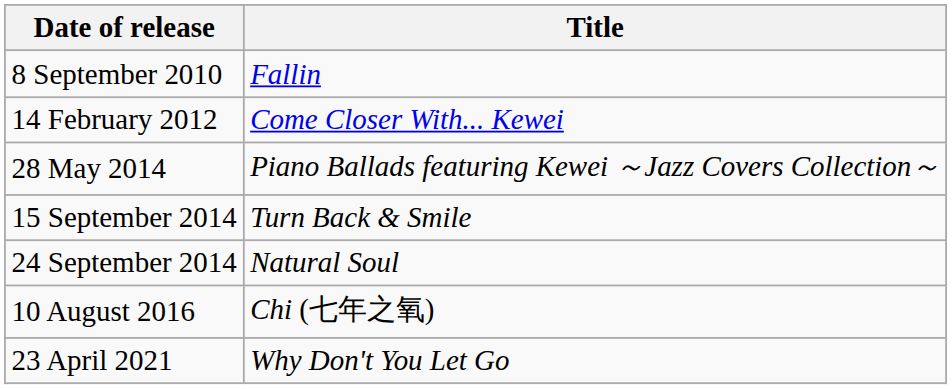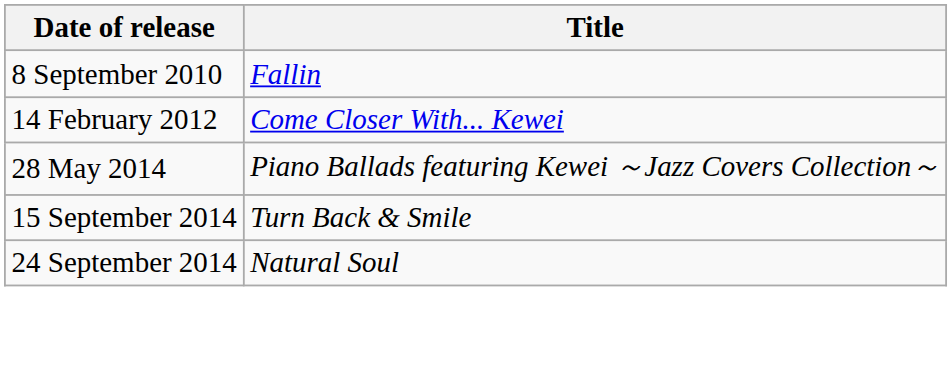- row: 10 August 2016 | Chi (七年之氧)
- row: 23 April 2021 | Why Don't You Let Go
